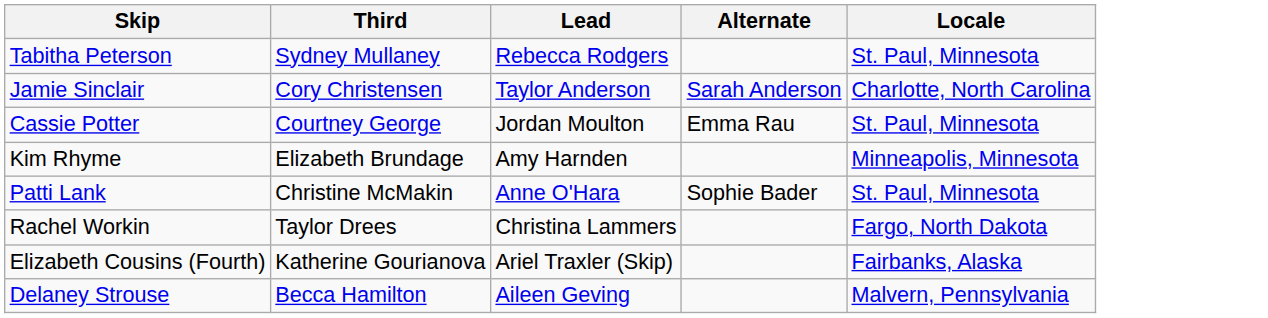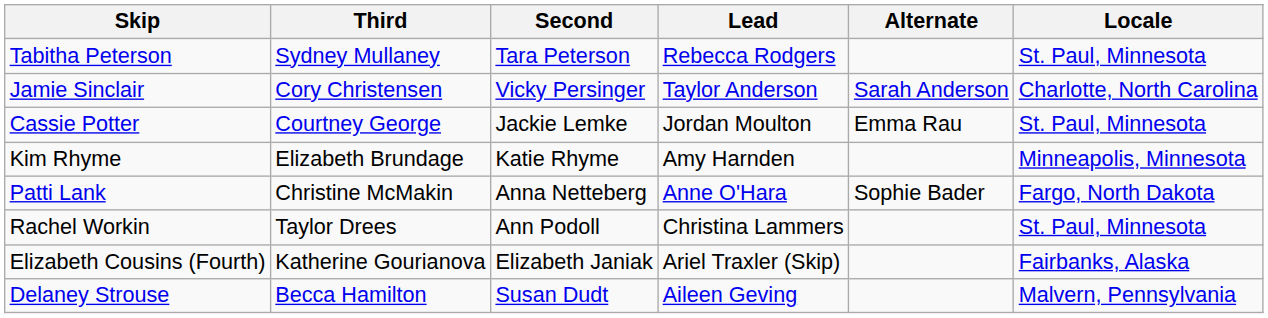+ column: Second | Tara Peterson | Vicky Persinger | Jackie Lemke | Katie Rhyme | Anna Netteberg | Ann Podoll | Elizabeth Janiak | Susan Dudt
Patti Lank | Locale: St. Paul, Minnesota -> Fargo, North Dakota
Rachel Workin | Locale: Fargo, North Dakota -> St. Paul, Minnesota
